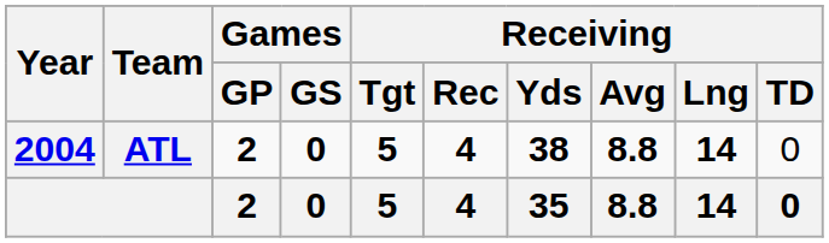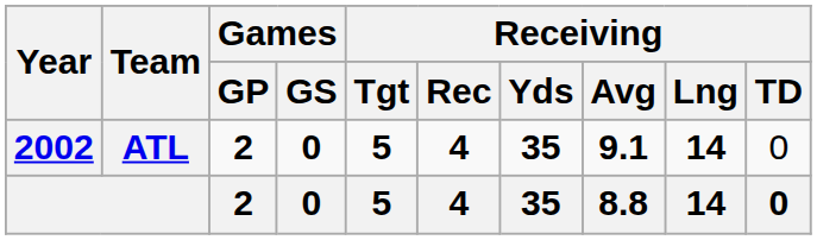ATL | Year: 2004 -> 2002
ATL | Receiving / Yds: 38 -> 35
ATL | Receiving / Avg: 8.8 -> 9.1
